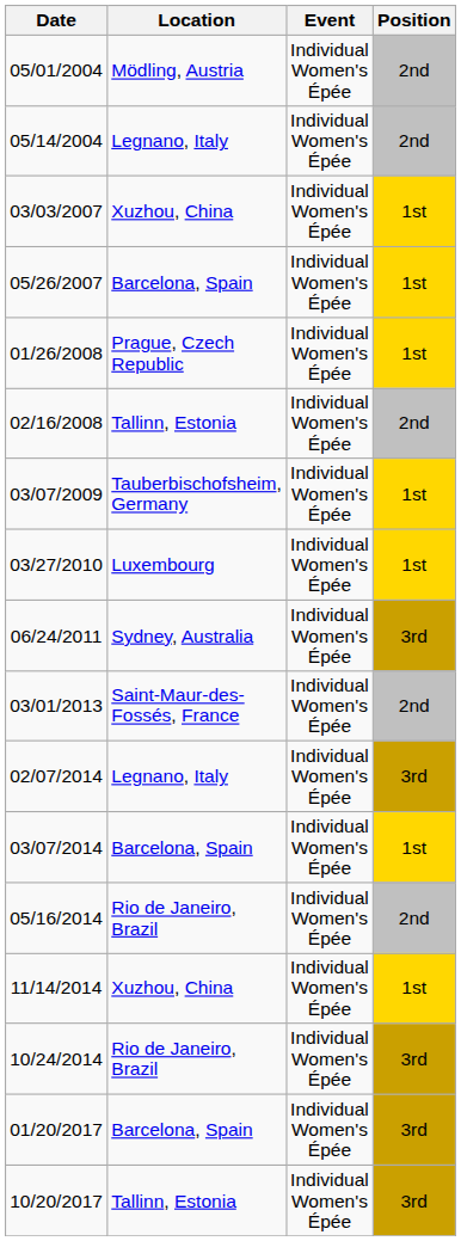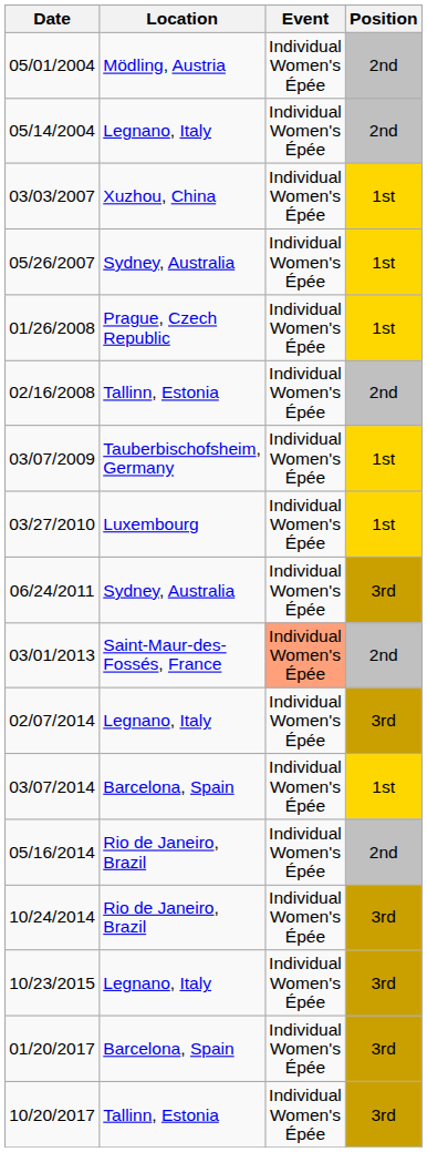05/26/2007 | Location: Barcelona, Spain -> Sydney, Australia
03/01/2013 | Event: no background -> lightsalmon background
- row: 11/14/2014 | Xuzhou, China | Individual Women's Épée | 1st
+ row: 10/23/2015 | Legnano, Italy | Individual Women's Épée | 3rd
